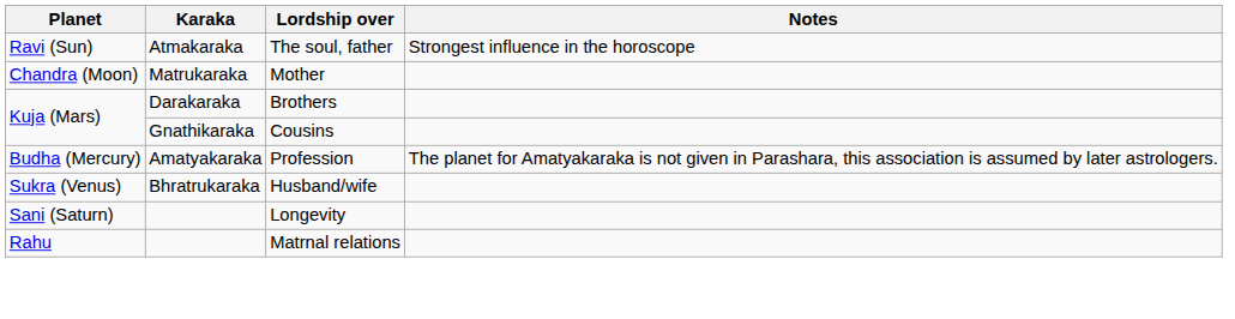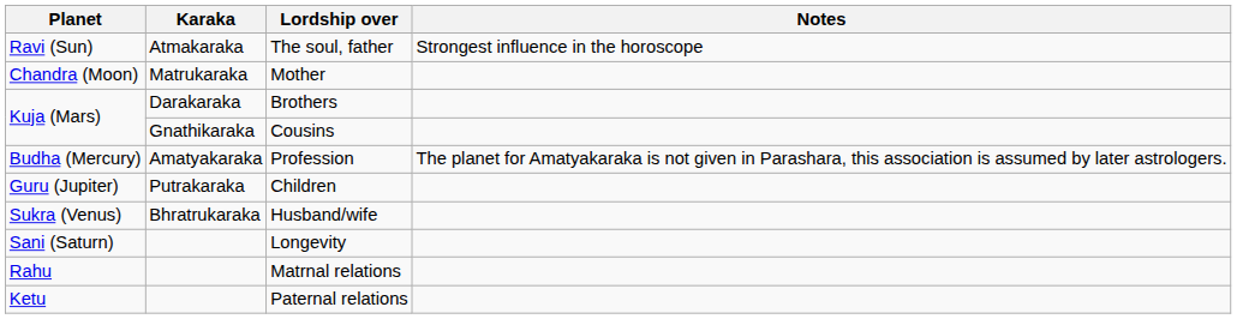+ row: Guru (Jupiter) | Putrakaraka | Children
+ row: Ketu | Paternal relations
